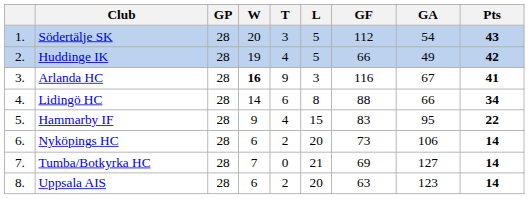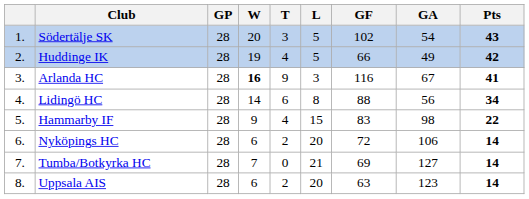Södertälje SK | GF: 112 -> 102
Lidingö HC | GA: 66 -> 56
Hammarby IF | GA: 95 -> 98
Nyköpings HC | GF: 73 -> 72
